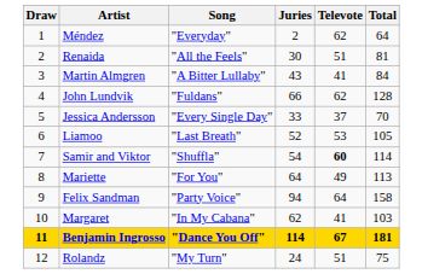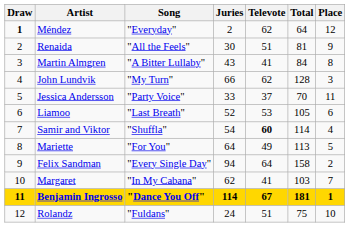+ column: Place | 12 | 9 | 8 | 3 | 11 | 6 | 4 | 5 | 2 | 7 | 1 | 10
Méndez | Draw: normal -> bold
John Lundvik | Song: "Fuldans" -> "My Turn"
Jessica Andersson | Song: "Every Single Day" -> "Party Voice"
Felix Sandman | Song: "Party Voice" -> "Every Single Day"
Rolandz | Song: "My Turn" -> "Fuldans"
